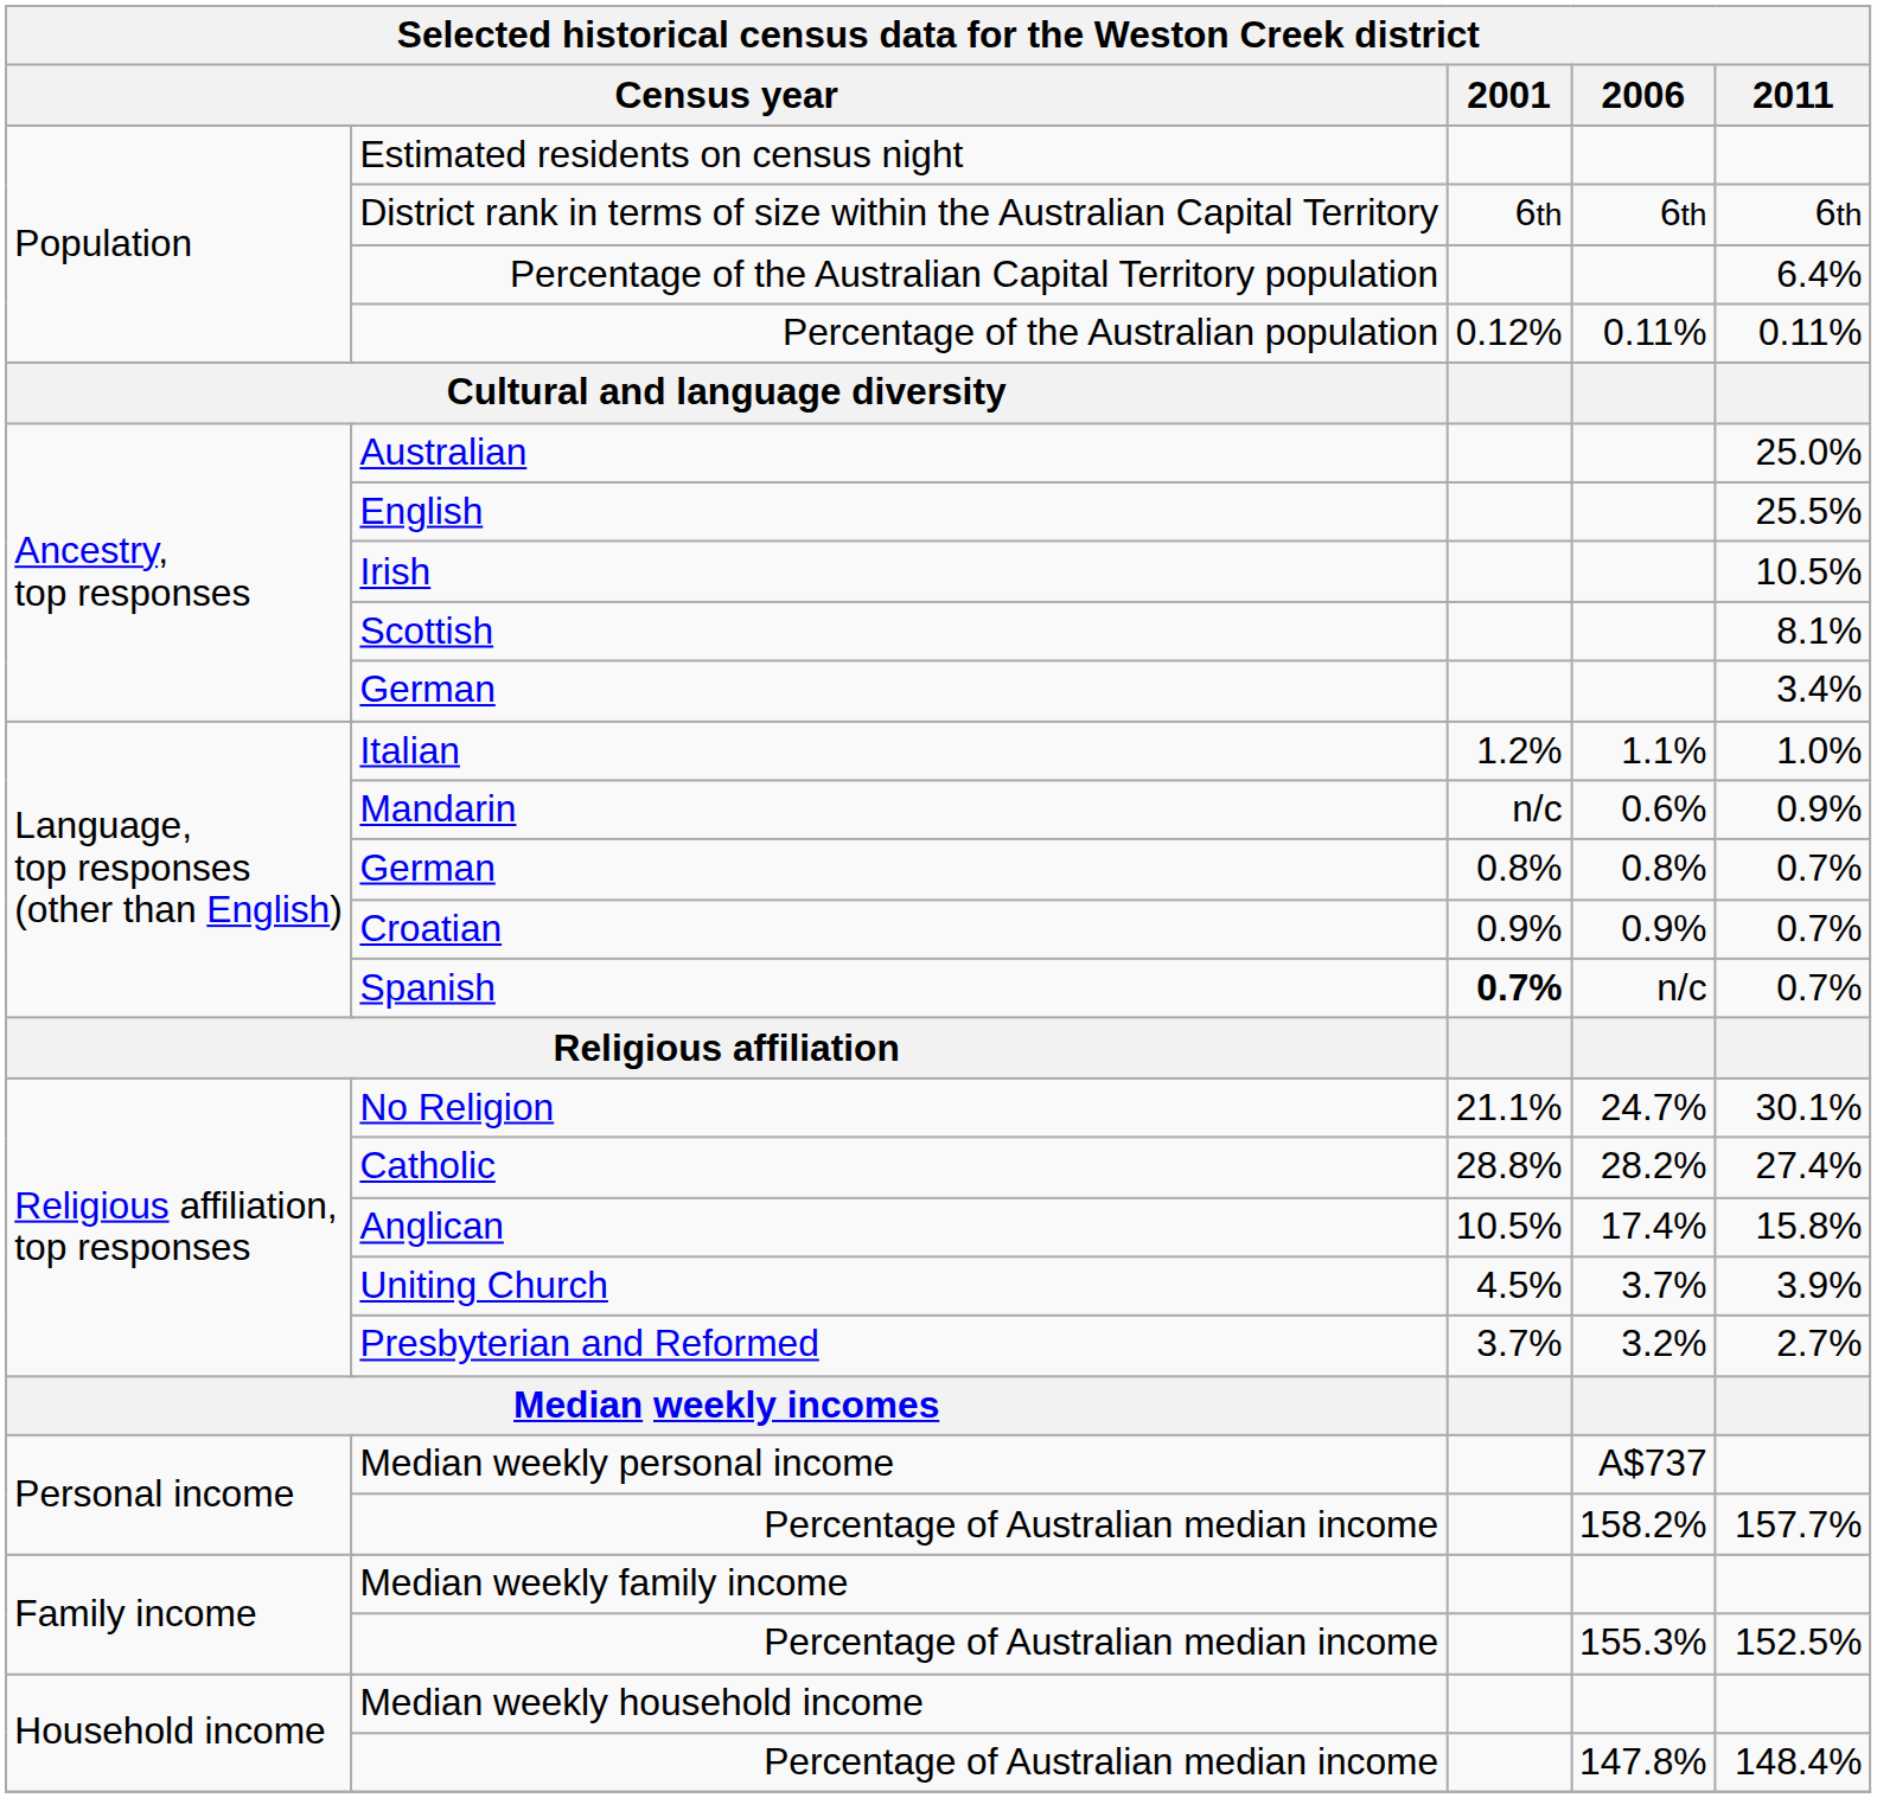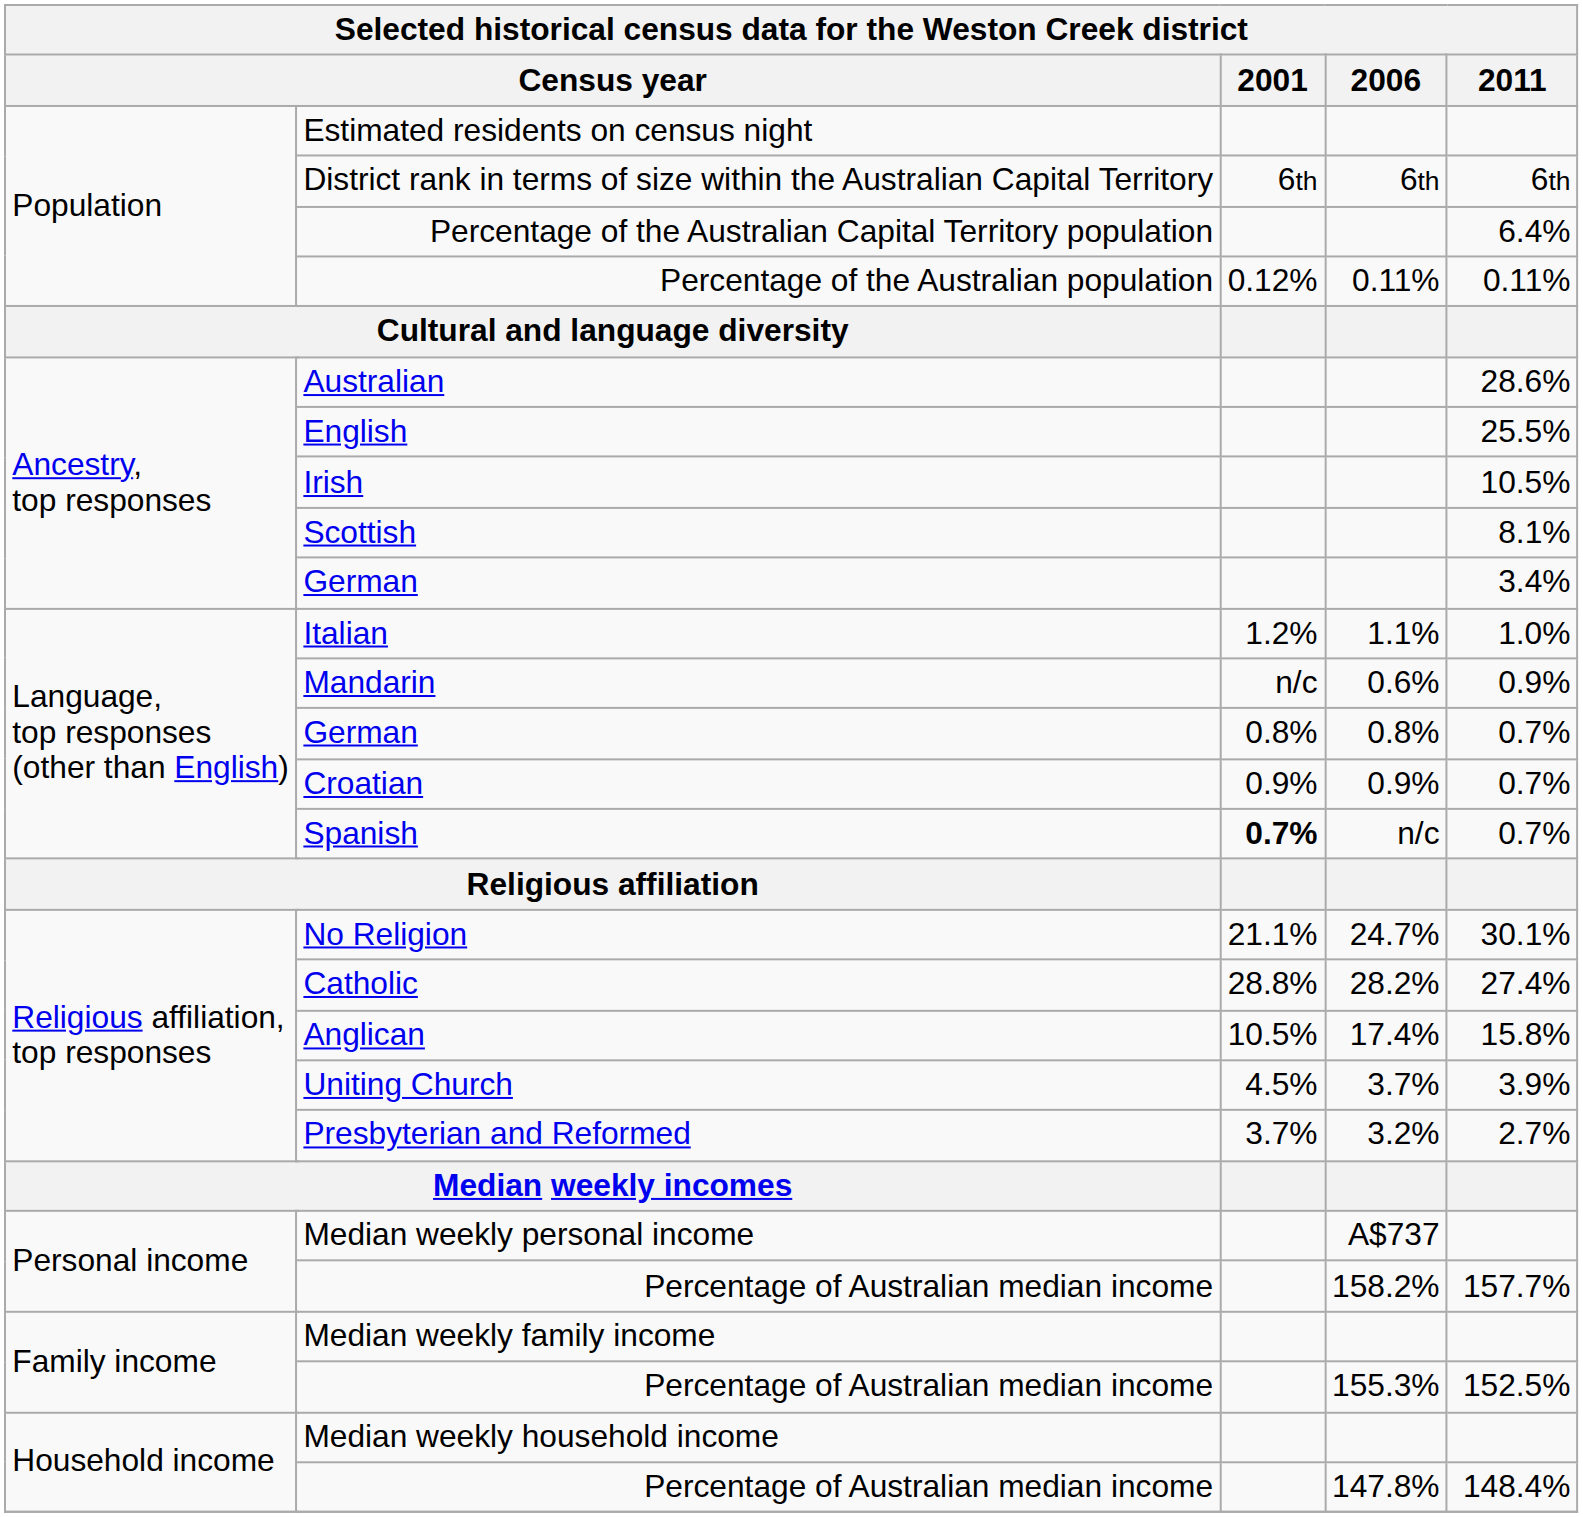Australian | 2011: 25.0% -> 28.6%
